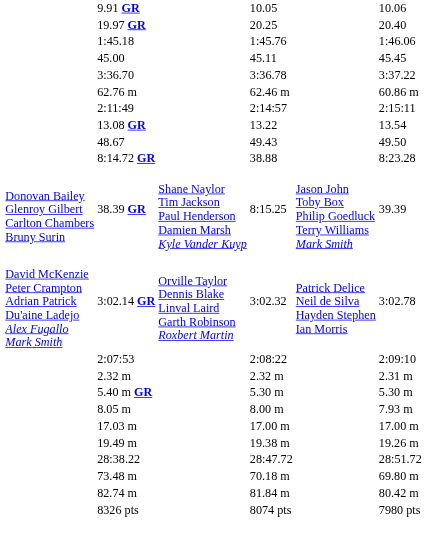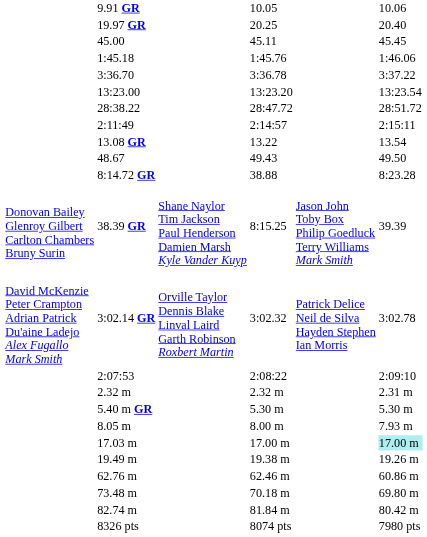rows swapped: 45.00 <-> 1:45.18
+ row: 13:23.00 | 13:23.20 | 13:23.54
rows swapped: 28:38.22 <-> 62.76 m
17.03 m | column 7: no background -> paleturquoise background
